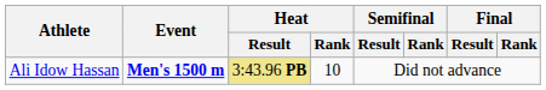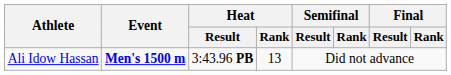Ali Idow Hassan | Heat / Result: khaki background -> no background
Ali Idow Hassan | Heat / Rank: 10 -> 13
